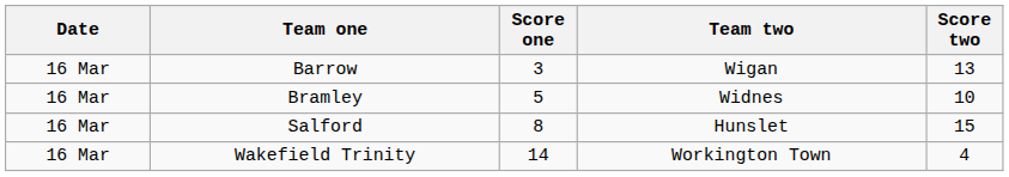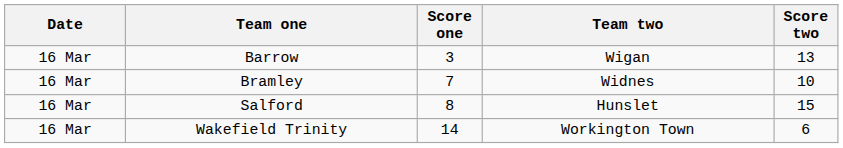Bramley | Score one: 5 -> 7
Wakefield Trinity | Score two: 4 -> 6
